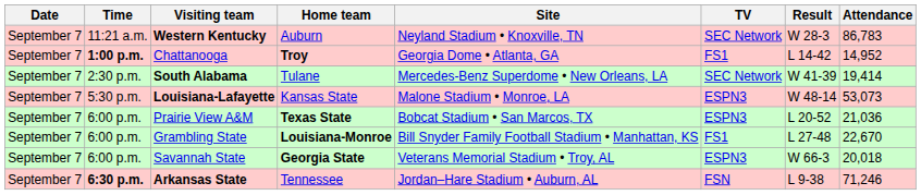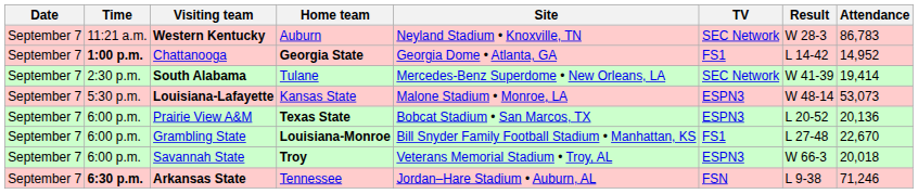Chattanooga | Home team: Troy -> Georgia State
Prairie View A&M | Attendance: 21,036 -> 20,136
Savannah State | Home team: Georgia State -> Troy
